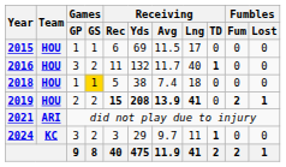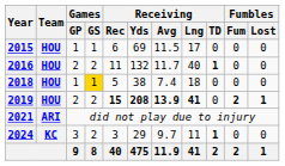2016 | Games / GP: 3 -> 2
